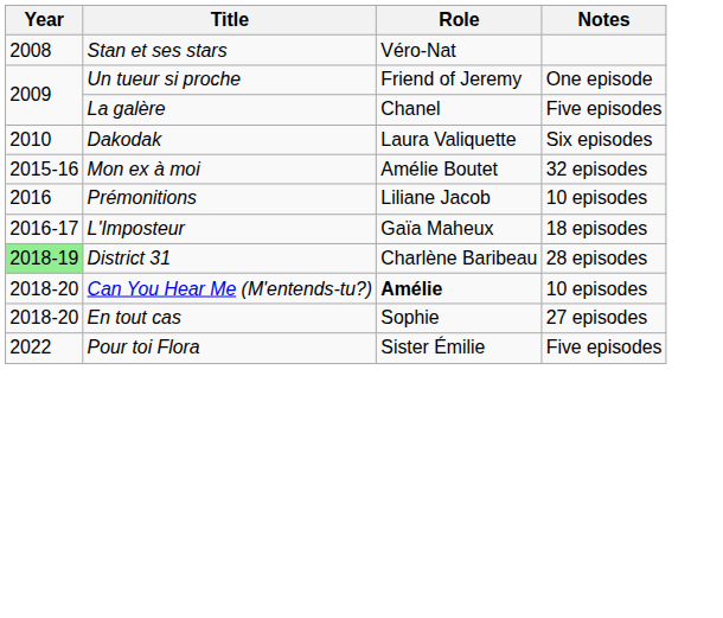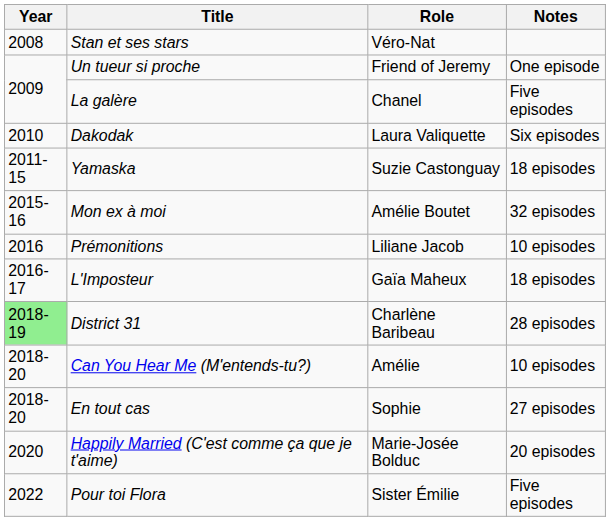+ row: 2011-15 | Yamaska | Suzie Castonguay | 18 episodes
Can You Hear Me (M'entends-tu?) | Role: bold -> normal
+ row: 2020 | Happily Married (C'est comme ça que je t'aime) | Marie-Josée Bolduc | 20 episodes
